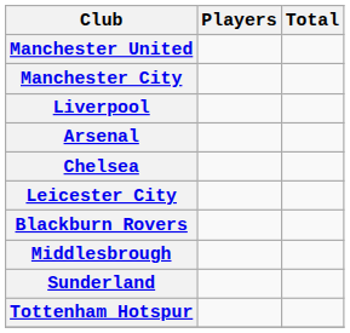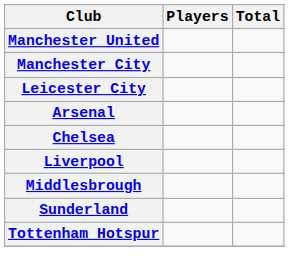rows swapped: Liverpool <-> Leicester City
- row: Blackburn Rovers
